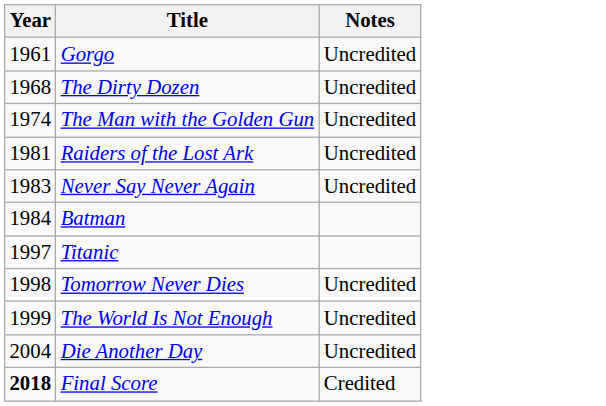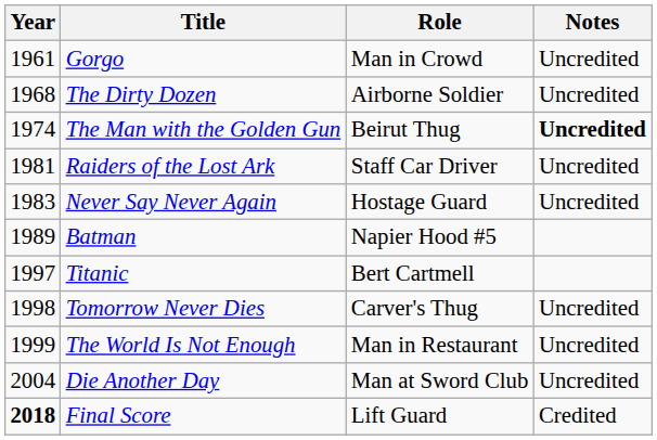+ column: Role | Man in Crowd | Airborne Soldier | Beirut Thug | Staff Car Driver | Hostage Guard | Napier Hood #5 | Bert Cartmell | Carver's Thug | Man in Restaurant | Man at Sword Club | Lift Guard
The Man with the Golden Gun | Notes: normal -> bold
Batman | Year: 1984 -> 1989
